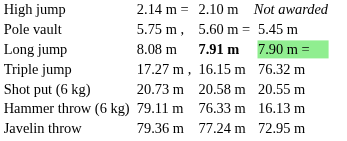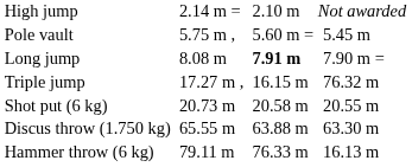Long jump | column 7: lightgreen background -> no background
+ row: Discus throw (1.750 kg) | 65.55 m | 63.88 m | 63.30 m
- row: Javelin throw | 79.36 m | 77.24 m | 72.95 m
